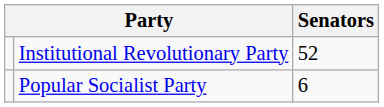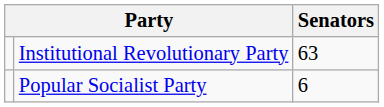Institutional Revolutionary Party | Senators: 52 -> 63
